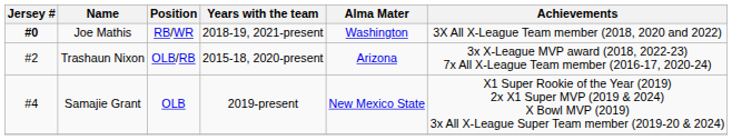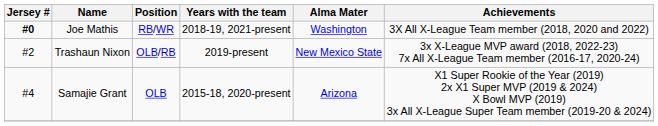Trashaun Nixon | Years with the team: 2015-18, 2020-present -> 2019-present
Trashaun Nixon | Alma Mater: Arizona -> New Mexico State
Samajie Grant | Years with the team: 2019-present -> 2015-18, 2020-present
Samajie Grant | Alma Mater: New Mexico State -> Arizona
